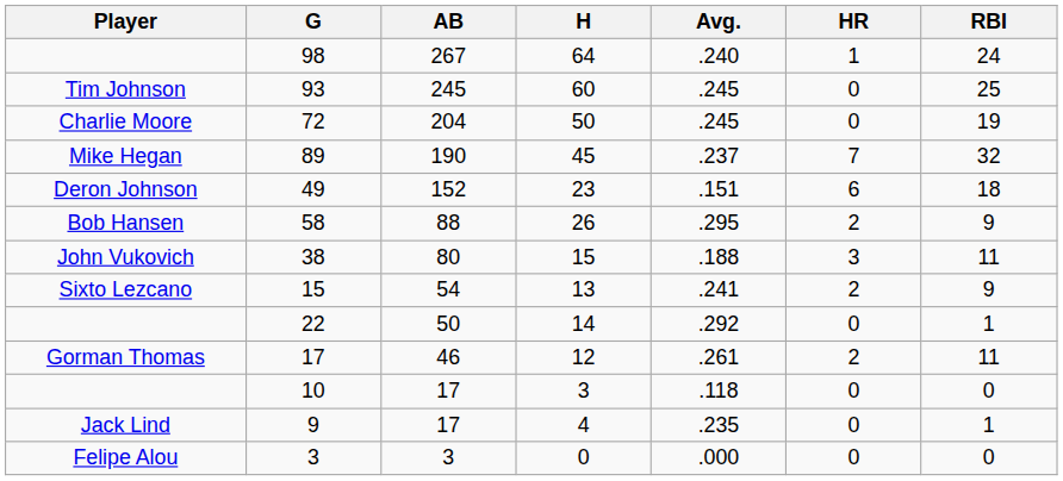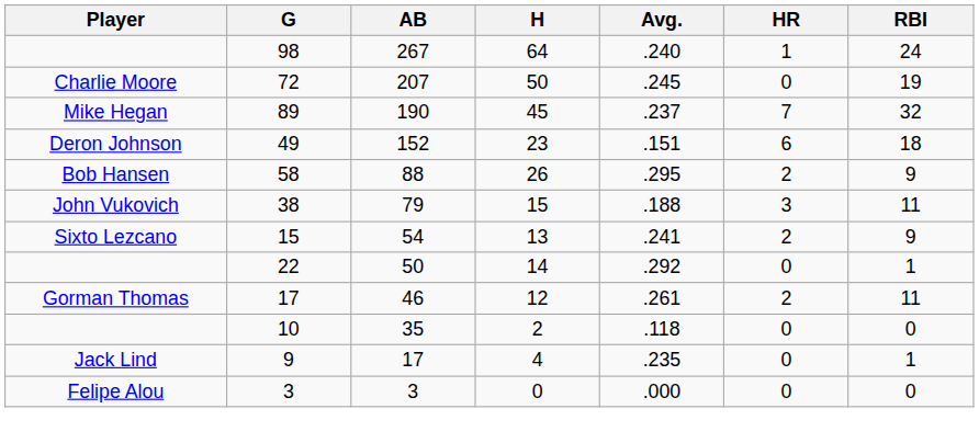- row: Tim Johnson | 93 | 245 | 60 | .245 | 0 | 25
72 | AB: 204 -> 207
38 | AB: 80 -> 79
10 | AB: 17 -> 35
10 | H: 3 -> 2
